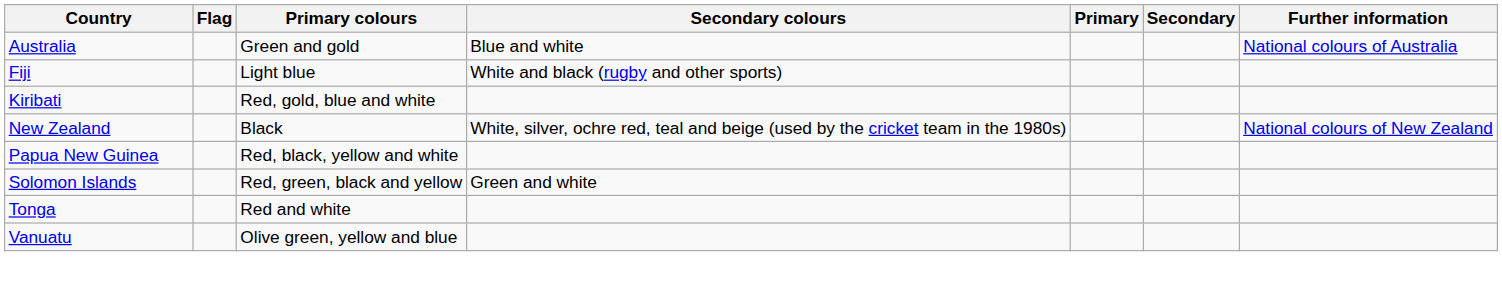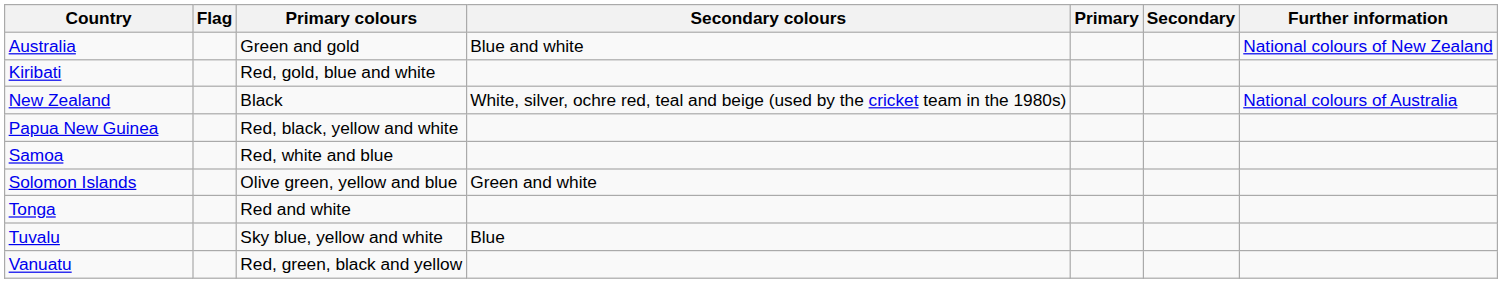Australia | Further information: National colours of Australia -> National colours of New Zealand
- row: Fiji | Light blue | White and black (rugby and other sports)
New Zealand | Further information: National colours of New Zealand -> National colours of Australia
+ row: Samoa | Red, white and blue
Solomon Islands | Primary colours: Red, green, black and yellow -> Olive green, yellow and blue
+ row: Tuvalu | Sky blue, yellow and white | Blue
Vanuatu | Primary colours: Olive green, yellow and blue -> Red, green, black and yellow
